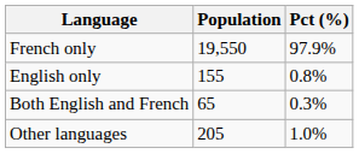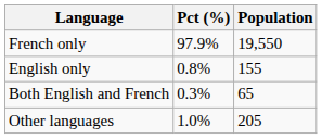columns swapped: Population <-> Pct (%)
